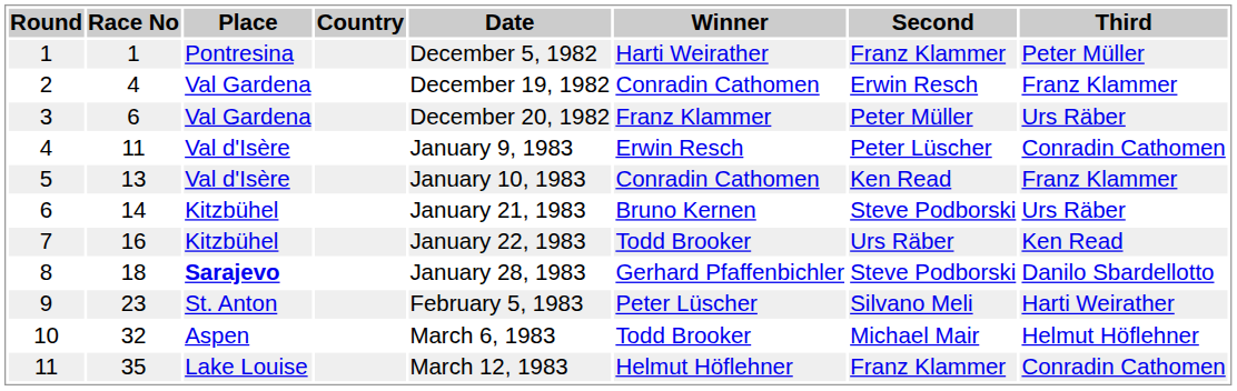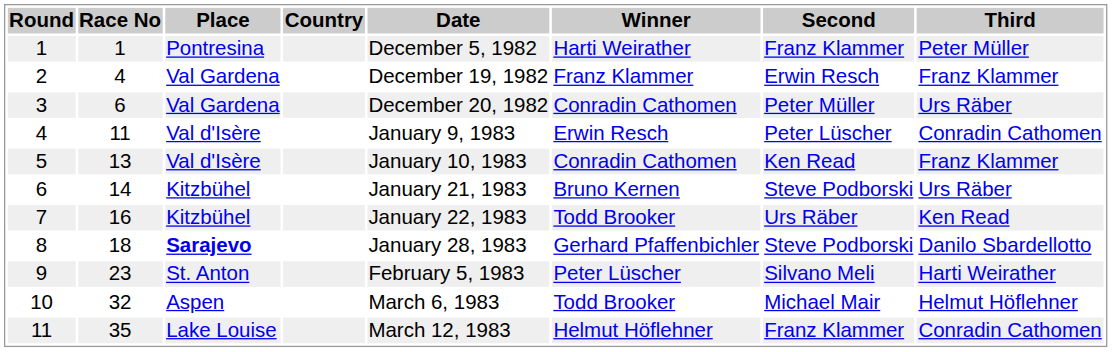2 | Winner: Conradin Cathomen -> Franz Klammer
3 | Winner: Franz Klammer -> Conradin Cathomen
